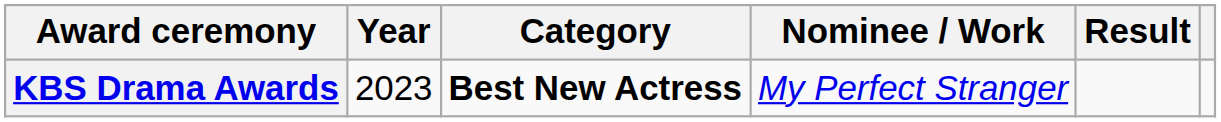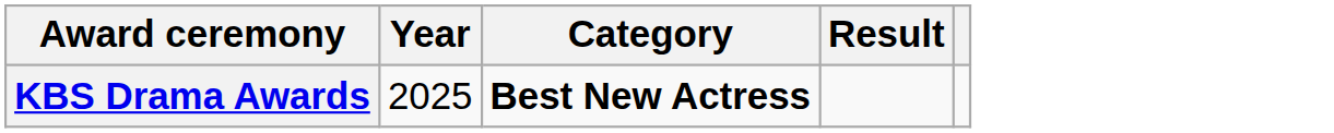- column: Nominee / Work | My Perfect Stranger
KBS Drama Awards | Year: 2023 -> 2025
